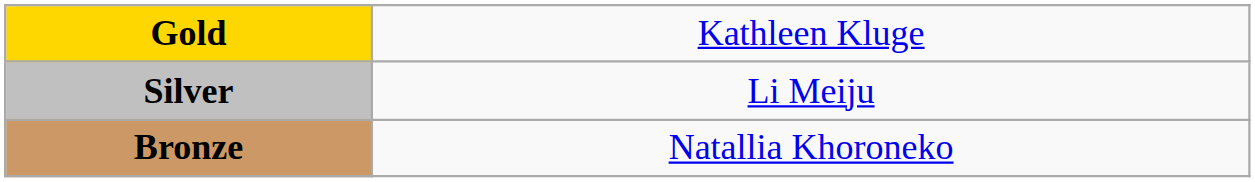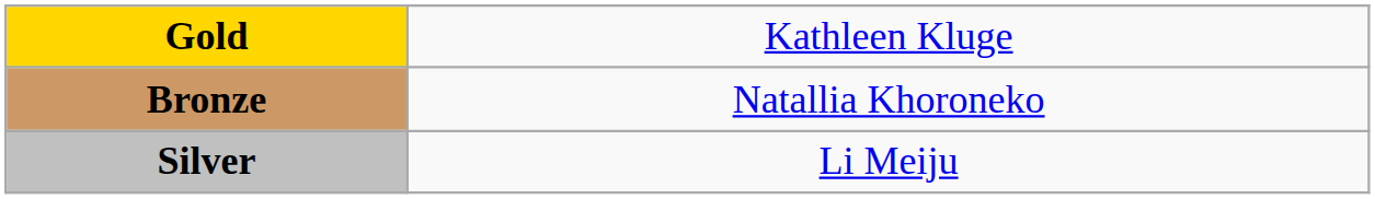rows swapped: Silver <-> Bronze
